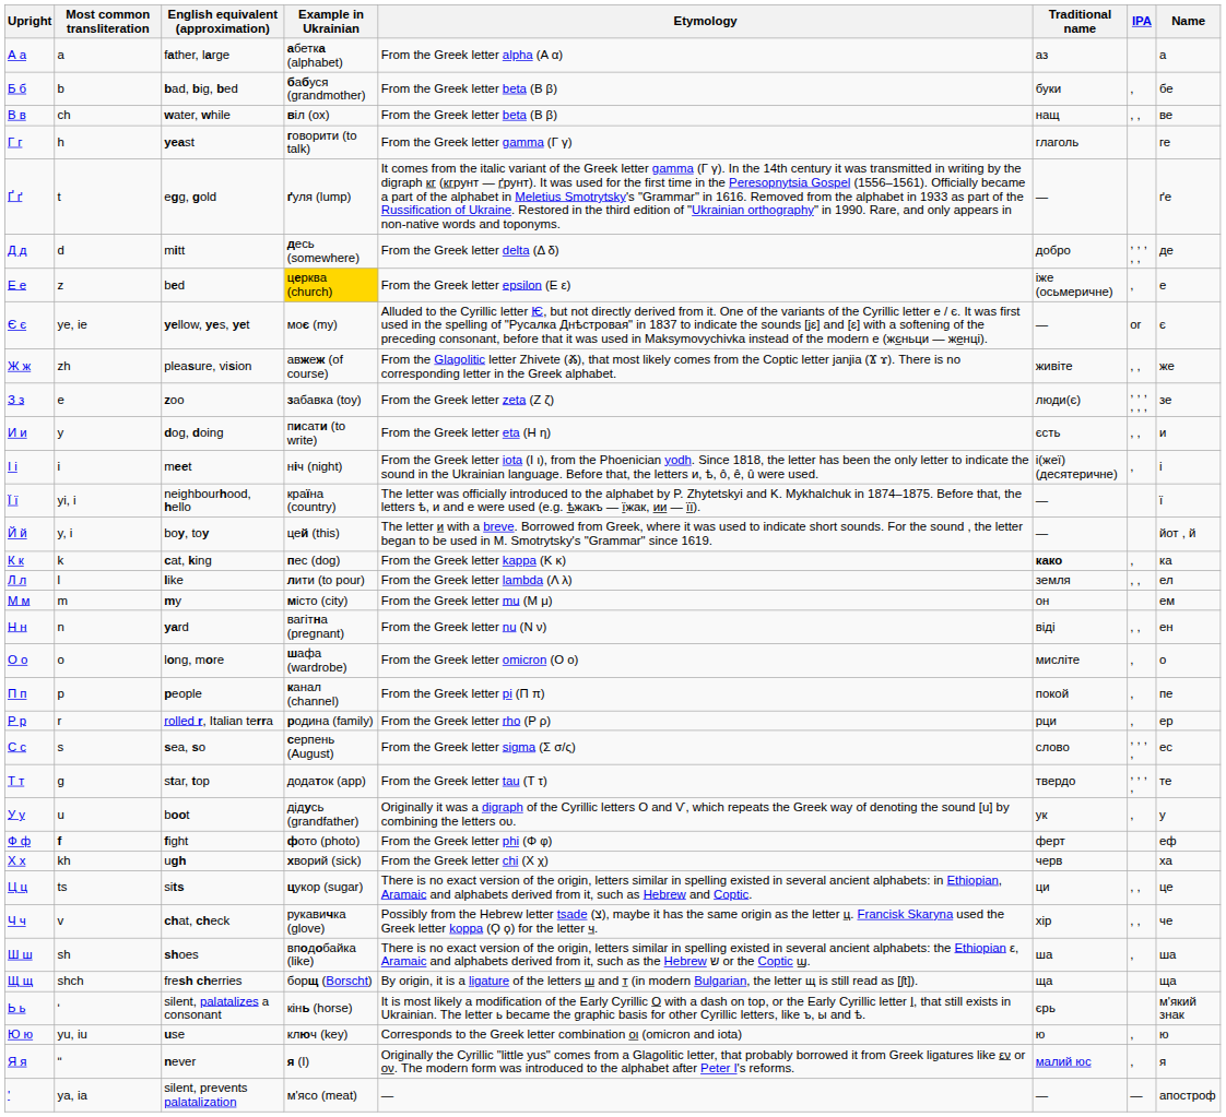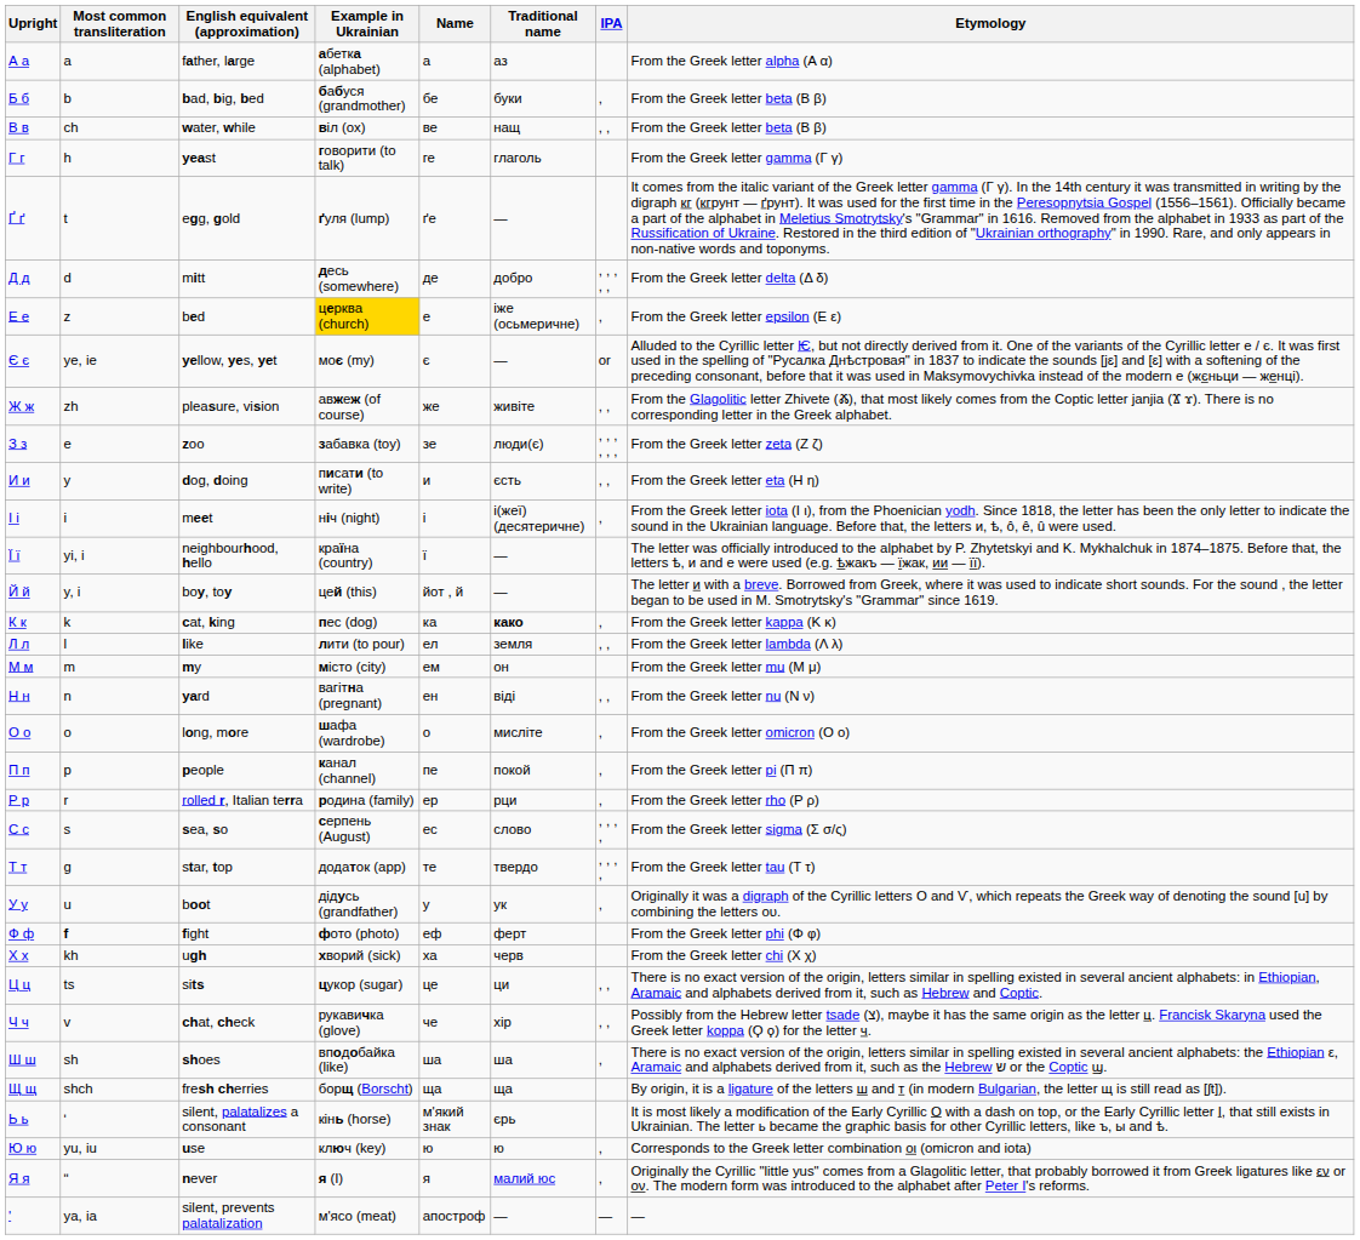columns swapped: Name <-> Etymology
